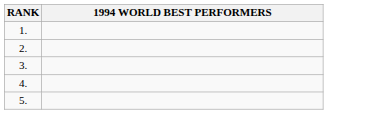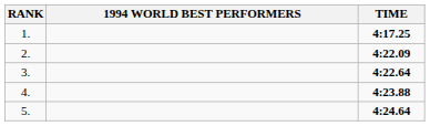+ column: TIME | 4:17.25 | 4:22.09 | 4:22.64 | 4:23.88 | 4:24.64
